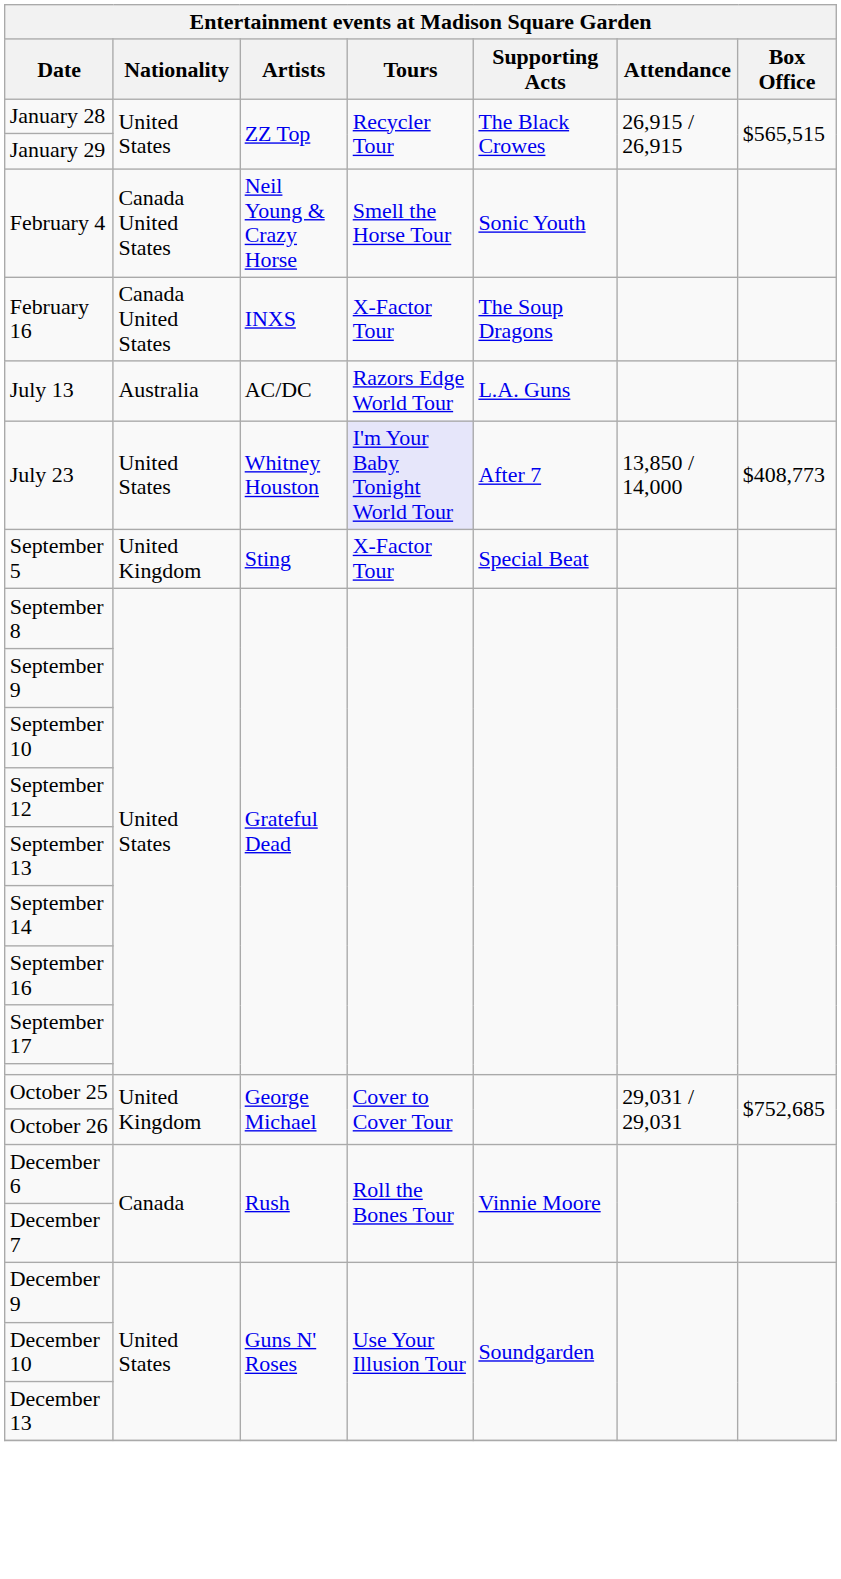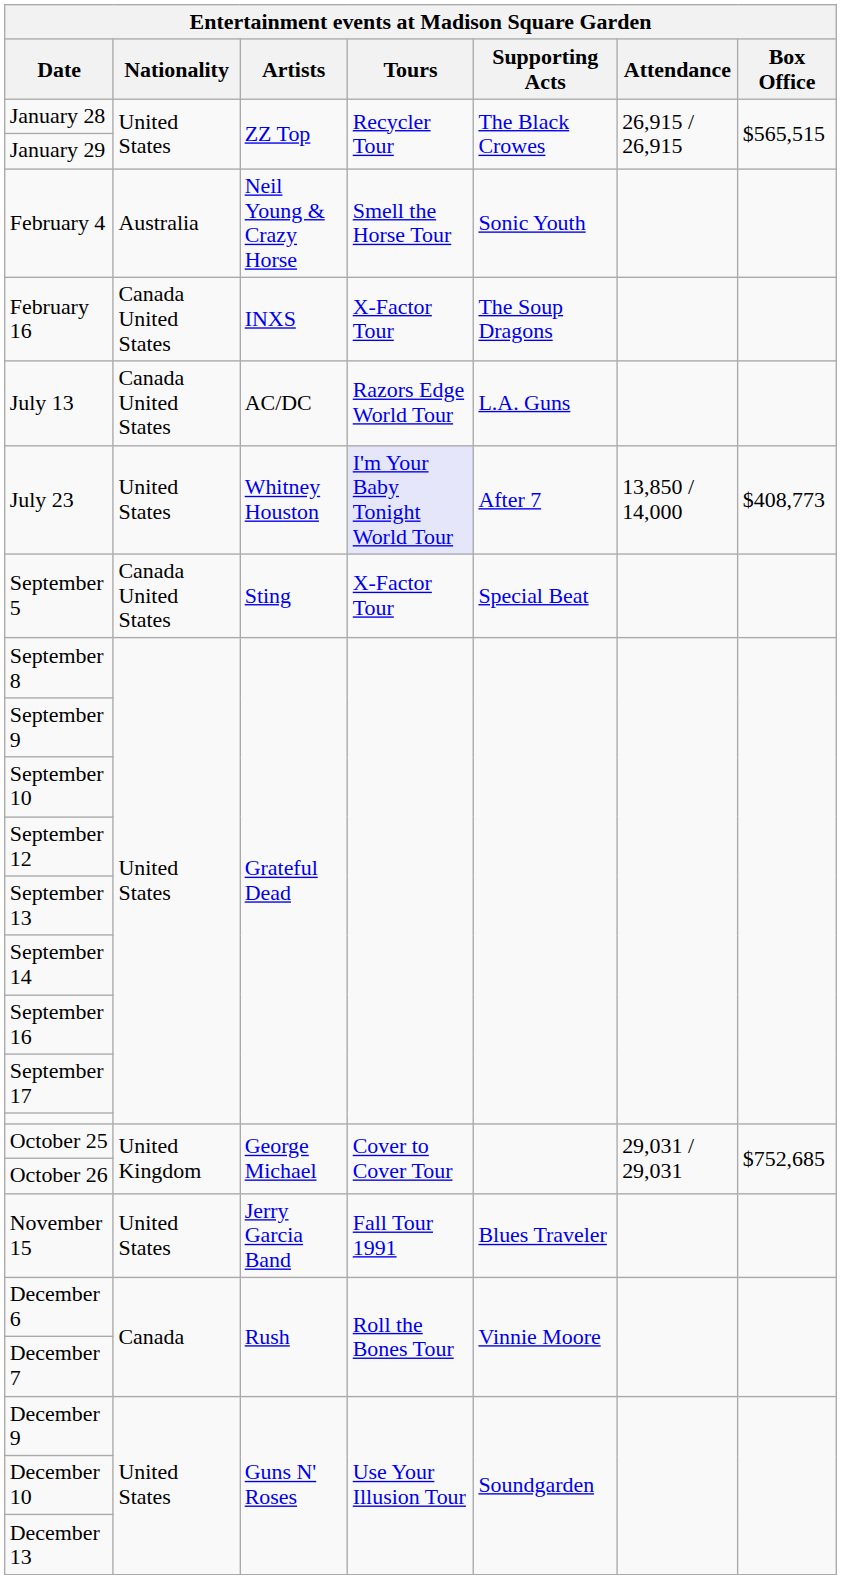February 4 | Nationality: Canada United States -> Australia
July 13 | Nationality: Australia -> Canada United States
September 5 | Nationality: United Kingdom -> Canada United States
+ row: November 15 | United States | Jerry Garcia Band | Fall Tour 1991 | Blues Traveler
